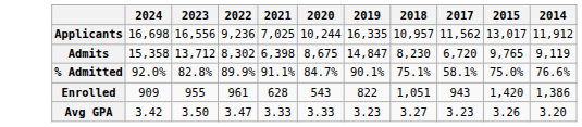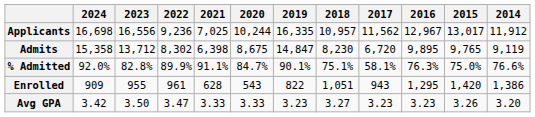+ column: 2016 | 12,967 | 9,895 | 76.3% | 1,295 | 3.23
